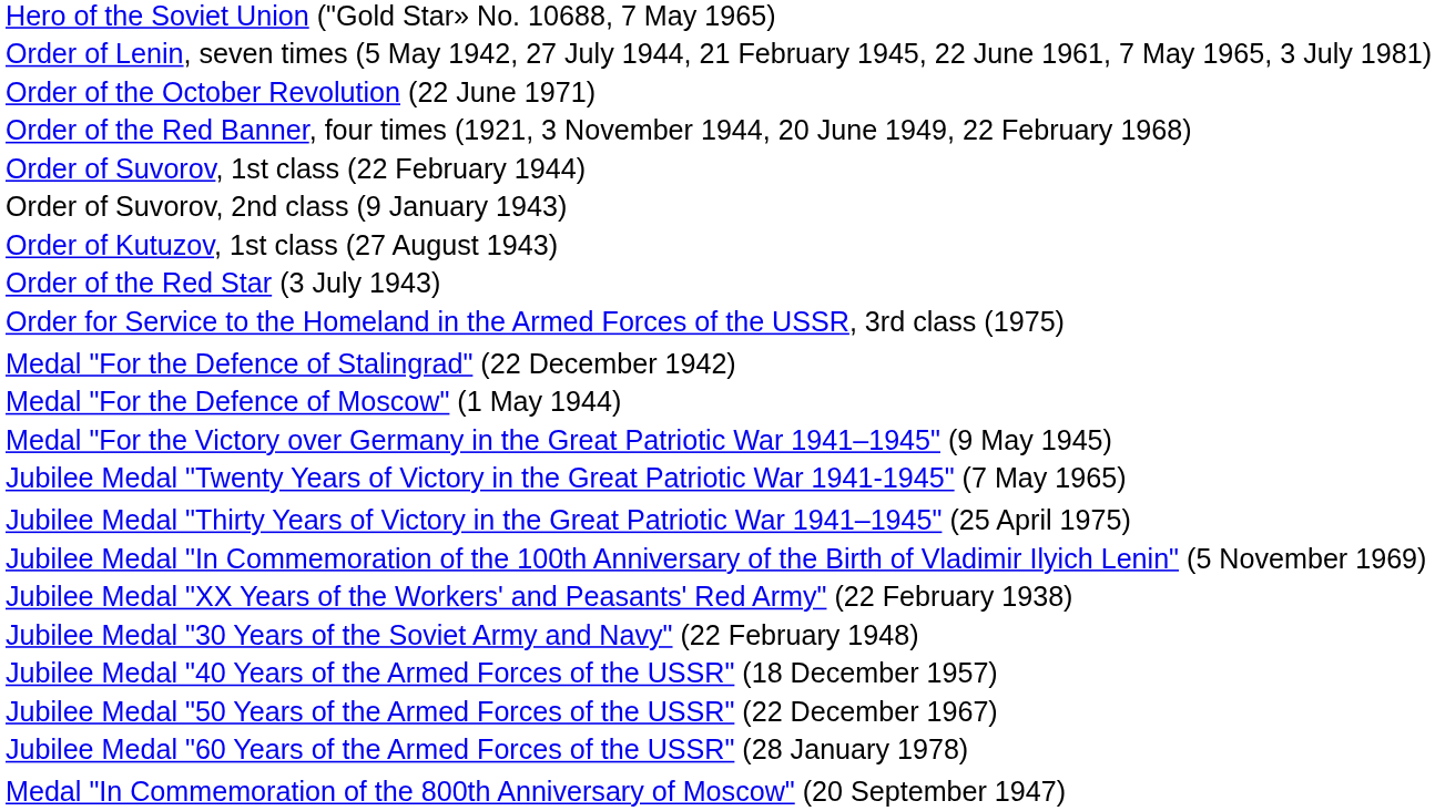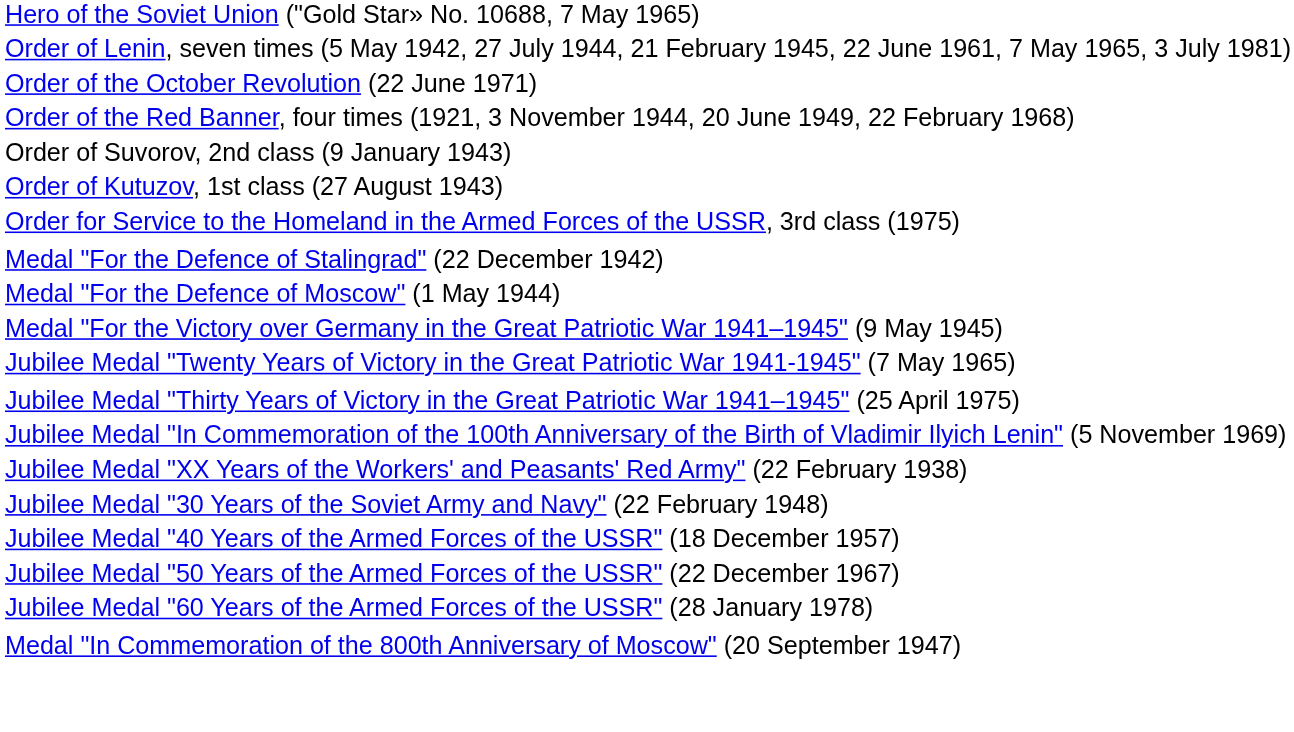- row: Order of Suvorov, 1st class (22 February 1944)
- row: Order of the Red Star (3 July 1943)
